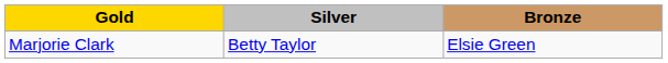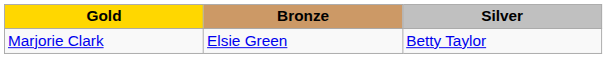columns swapped: Silver <-> Bronze
